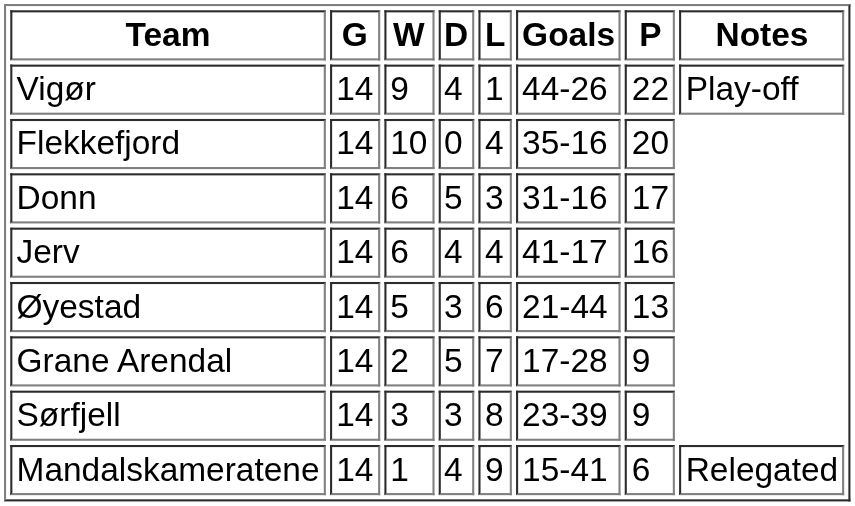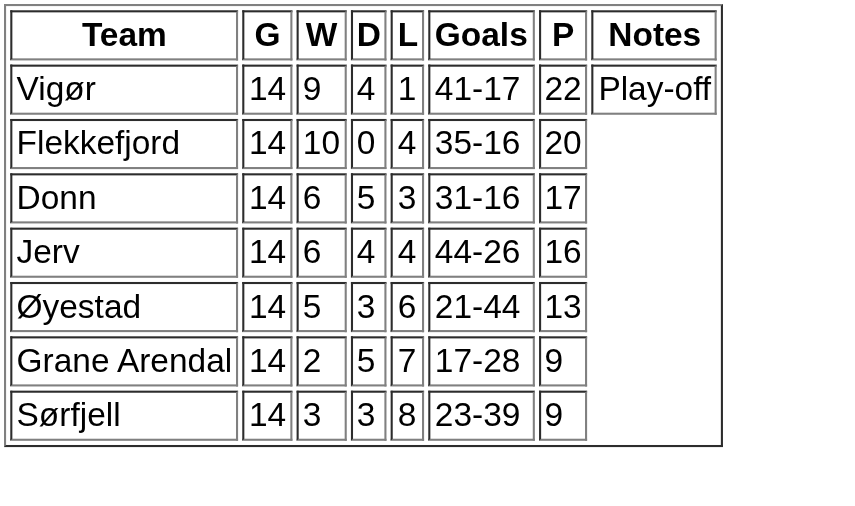Vigør | Goals: 44-26 -> 41-17
Jerv | Goals: 41-17 -> 44-26
- row: Mandalskameratene | 14 | 1 | 4 | 9 | 15-41 | 6 | Relegated
